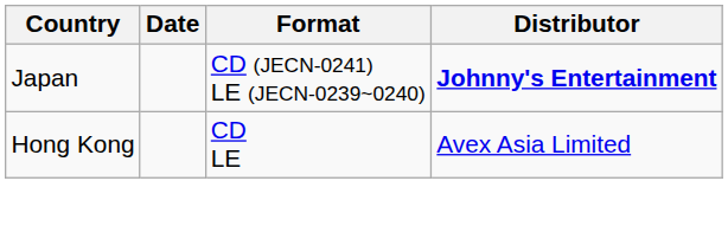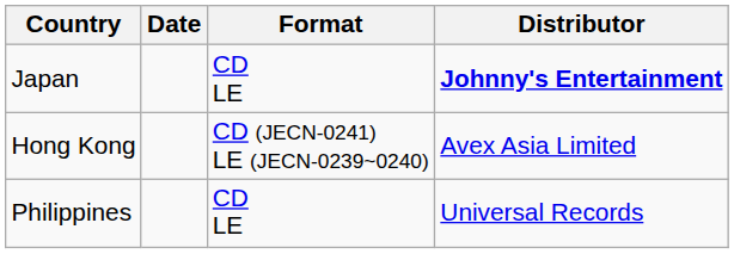Japan | Format: CD (JECN-0241) LE (JECN-0239~0240) -> CD LE
Hong Kong | Format: CD LE -> CD (JECN-0241) LE (JECN-0239~0240)
+ row: Philippines | CD LE | Universal Records
